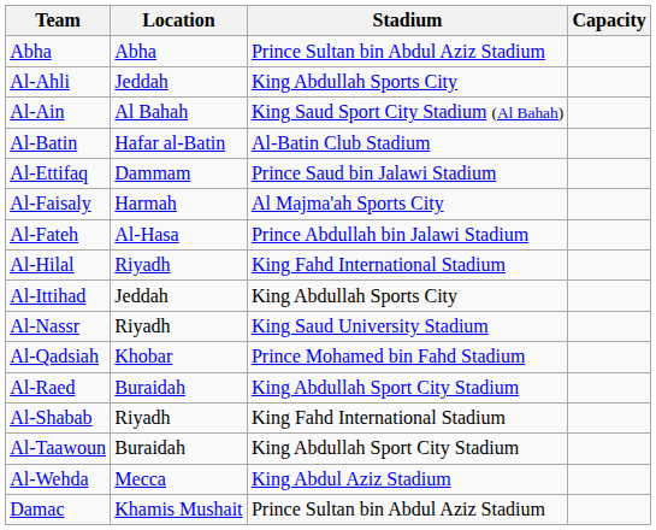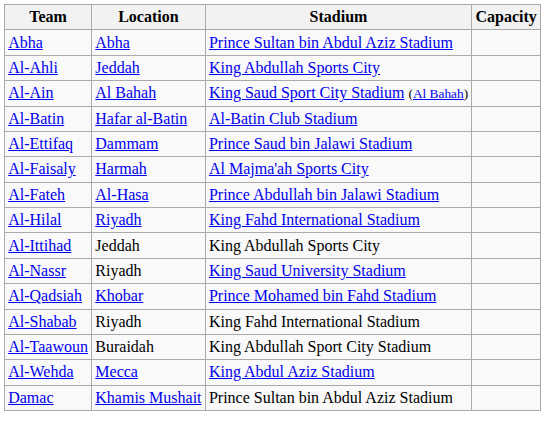- row: Al-Raed | Buraidah | King Abdullah Sport City Stadium
